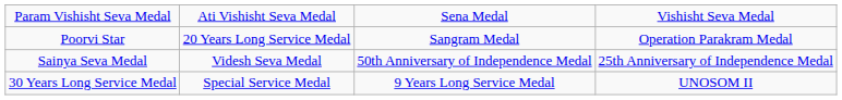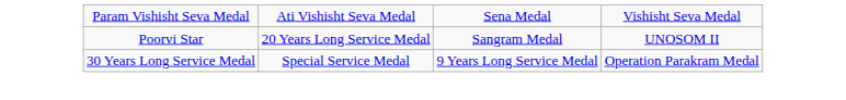Poorvi Star | column 4: Operation Parakram Medal -> UNOSOM II
- row: Sainya Seva Medal | Videsh Seva Medal | 50th Anniversary of Independence Medal | 25th Anniversary of Independence Medal
30 Years Long Service Medal | column 4: UNOSOM II -> Operation Parakram Medal
